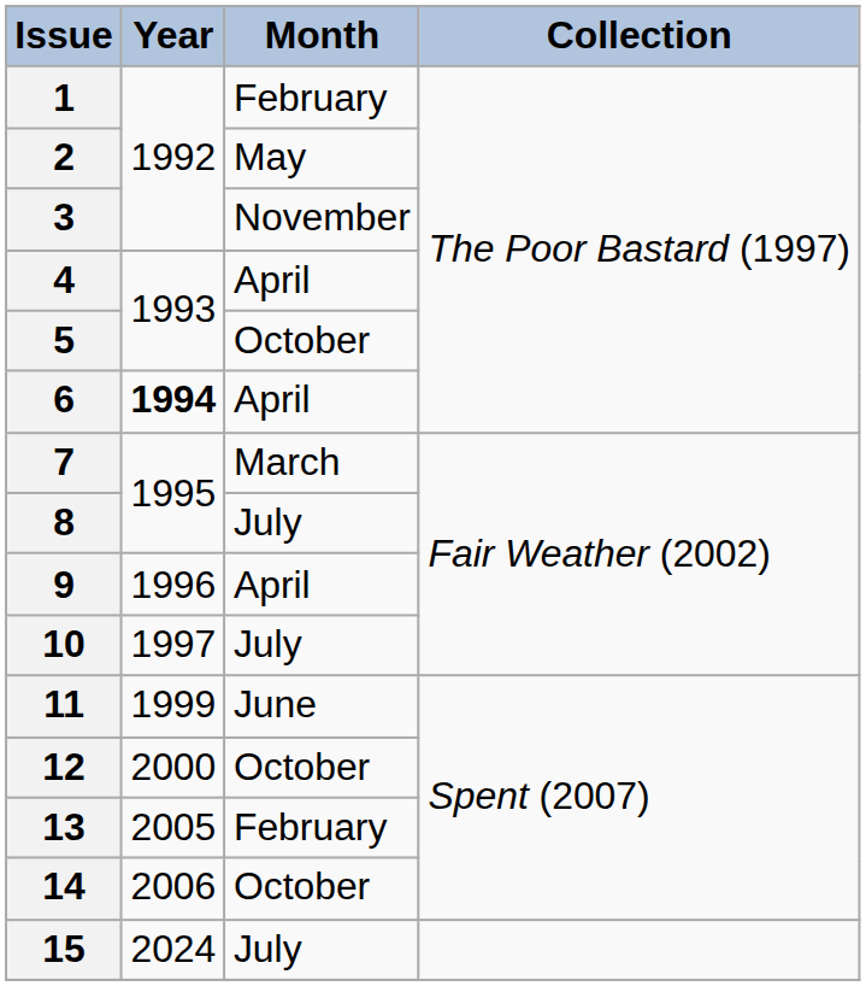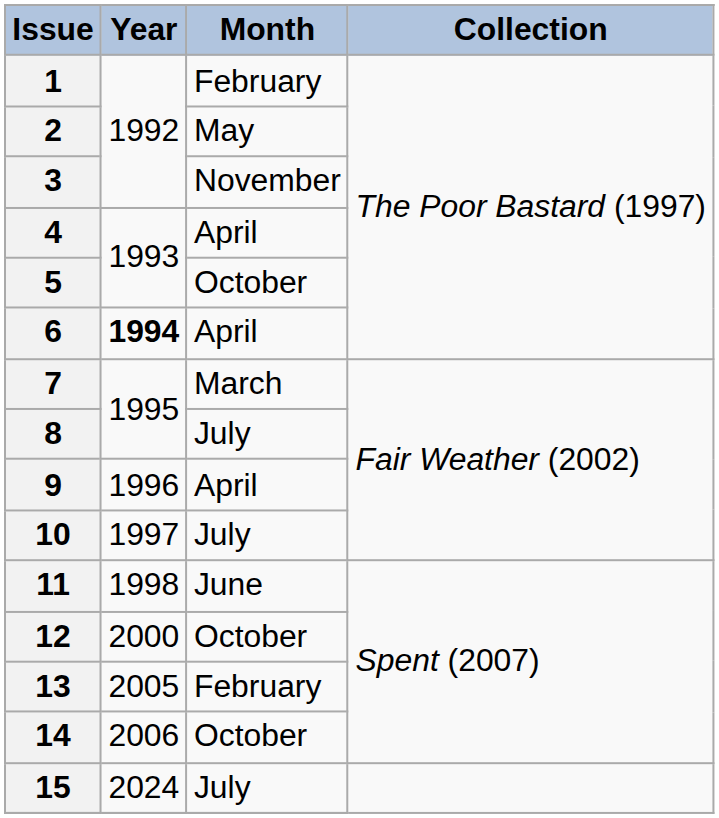11 | Year: 1999 -> 1998
